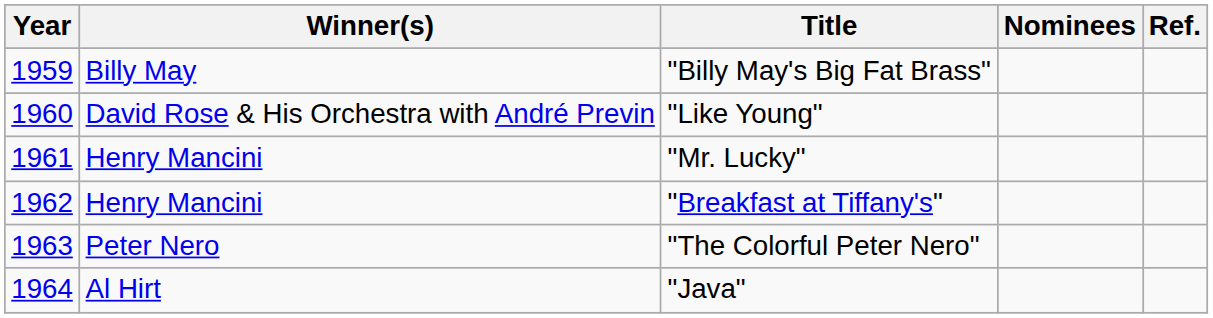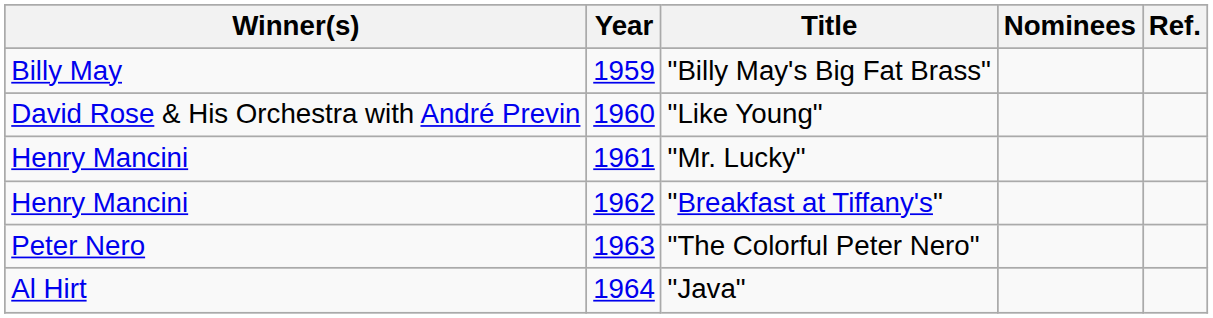columns swapped: Year <-> Winner(s)
